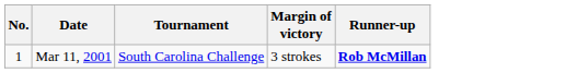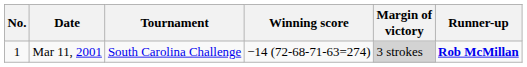+ column: Winning score | −14 (72-68-71-63=274)
Mar 11, 2001 | Margin of victory: no background -> lightgrey background
